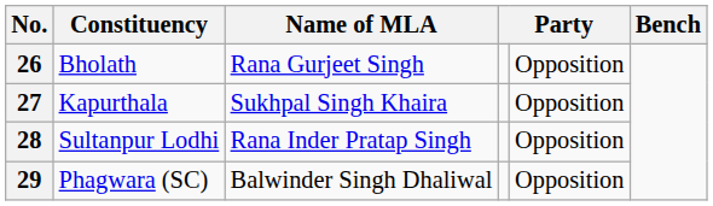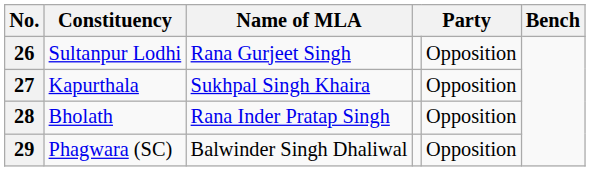26 | Constituency: Bholath -> Sultanpur Lodhi
28 | Constituency: Sultanpur Lodhi -> Bholath
